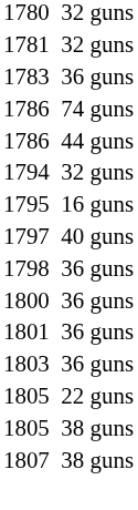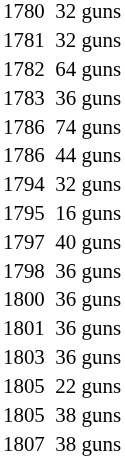+ row: 1782 | 64 guns
